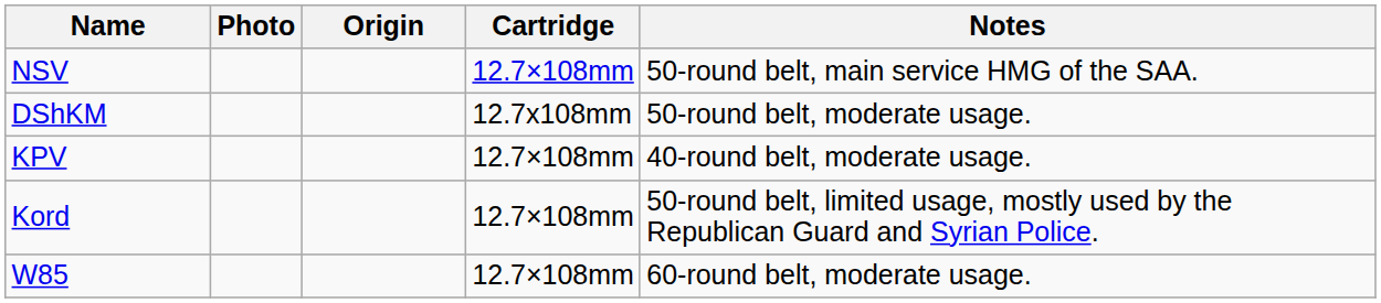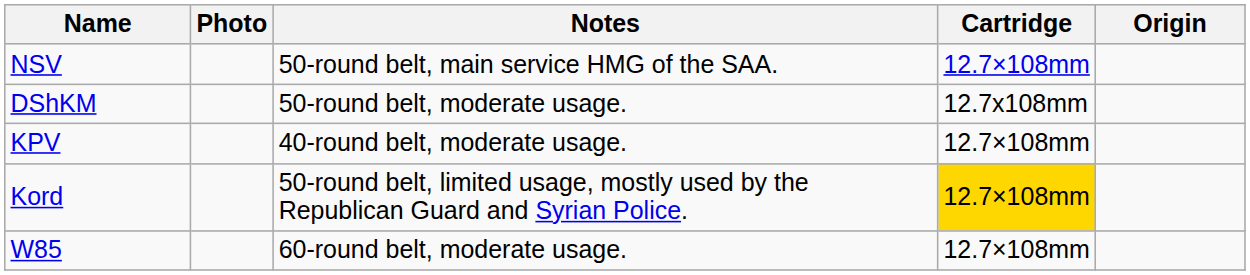columns swapped: Origin <-> Notes
Kord | Cartridge: no background -> gold background
